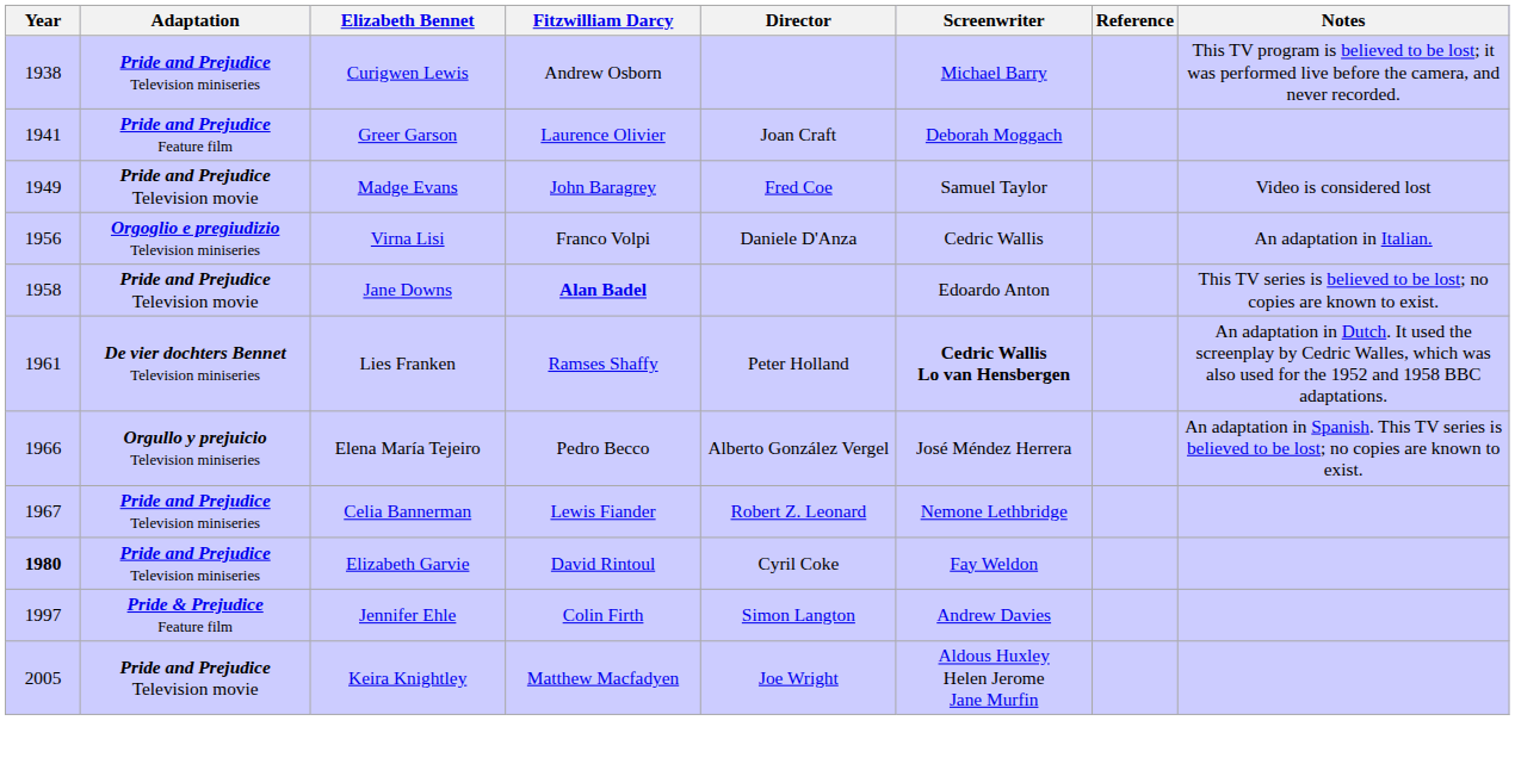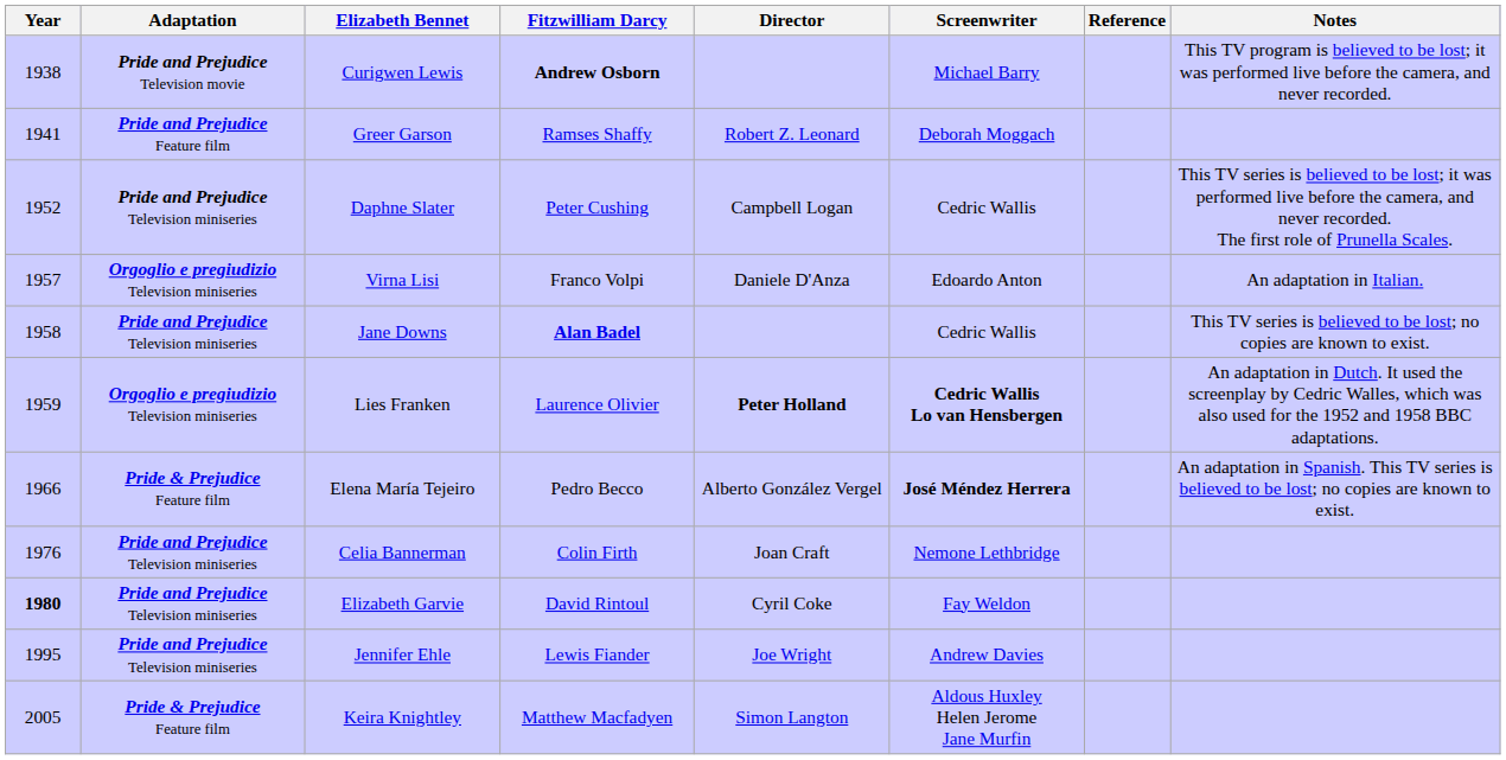Curigwen Lewis | Adaptation: Pride and Prejudice Television miniseries -> Pride and Prejudice Television movie
Curigwen Lewis | Fitzwilliam Darcy: normal -> bold
Greer Garson | Fitzwilliam Darcy: Laurence Olivier -> Ramses Shaffy
Greer Garson | Director: Joan Craft -> Robert Z. Leonard
- row: 1949 | Pride and Prejudice Television movie | Madge Evans | John Baragrey | Fred Coe | Samuel Taylor | Video is considered lost
+ row: 1952 | Pride and Prejudice Television miniseries | Daphne Slater | Peter Cushing | Campbell Logan | Cedric Wallis | This TV series is believed to be lost; it was performed live before the camera, and never recorded. The first role of Prunella Scales.
Virna Lisi | Year: 1956 -> 1957
Virna Lisi | Screenwriter: Cedric Wallis -> Edoardo Anton
Jane Downs | Adaptation: Pride and Prejudice Television movie -> Pride and Prejudice Television miniseries
Jane Downs | Screenwriter: Edoardo Anton -> Cedric Wallis
Lies Franken | Year: 1961 -> 1959
Lies Franken | Adaptation: De vier dochters Bennet Television miniseries -> Orgoglio e pregiudizio Television miniseries
Lies Franken | Fitzwilliam Darcy: Ramses Shaffy -> Laurence Olivier
Lies Franken | Director: normal -> bold
Elena María Tejeiro | Adaptation: Orgullo y prejuicio Television miniseries -> Pride & Prejudice Feature film
Elena María Tejeiro | Screenwriter: normal -> bold
Celia Bannerman | Year: 1967 -> 1976
Celia Bannerman | Fitzwilliam Darcy: Lewis Fiander -> Colin Firth
Celia Bannerman | Director: Robert Z. Leonard -> Joan Craft
Jennifer Ehle | Year: 1997 -> 1995
Jennifer Ehle | Adaptation: Pride & Prejudice Feature film -> Pride and Prejudice Television miniseries
Jennifer Ehle | Fitzwilliam Darcy: Colin Firth -> Lewis Fiander
Jennifer Ehle | Director: Simon Langton -> Joe Wright
Keira Knightley | Adaptation: Pride and Prejudice Television movie -> Pride & Prejudice Feature film
Keira Knightley | Director: Joe Wright -> Simon Langton
